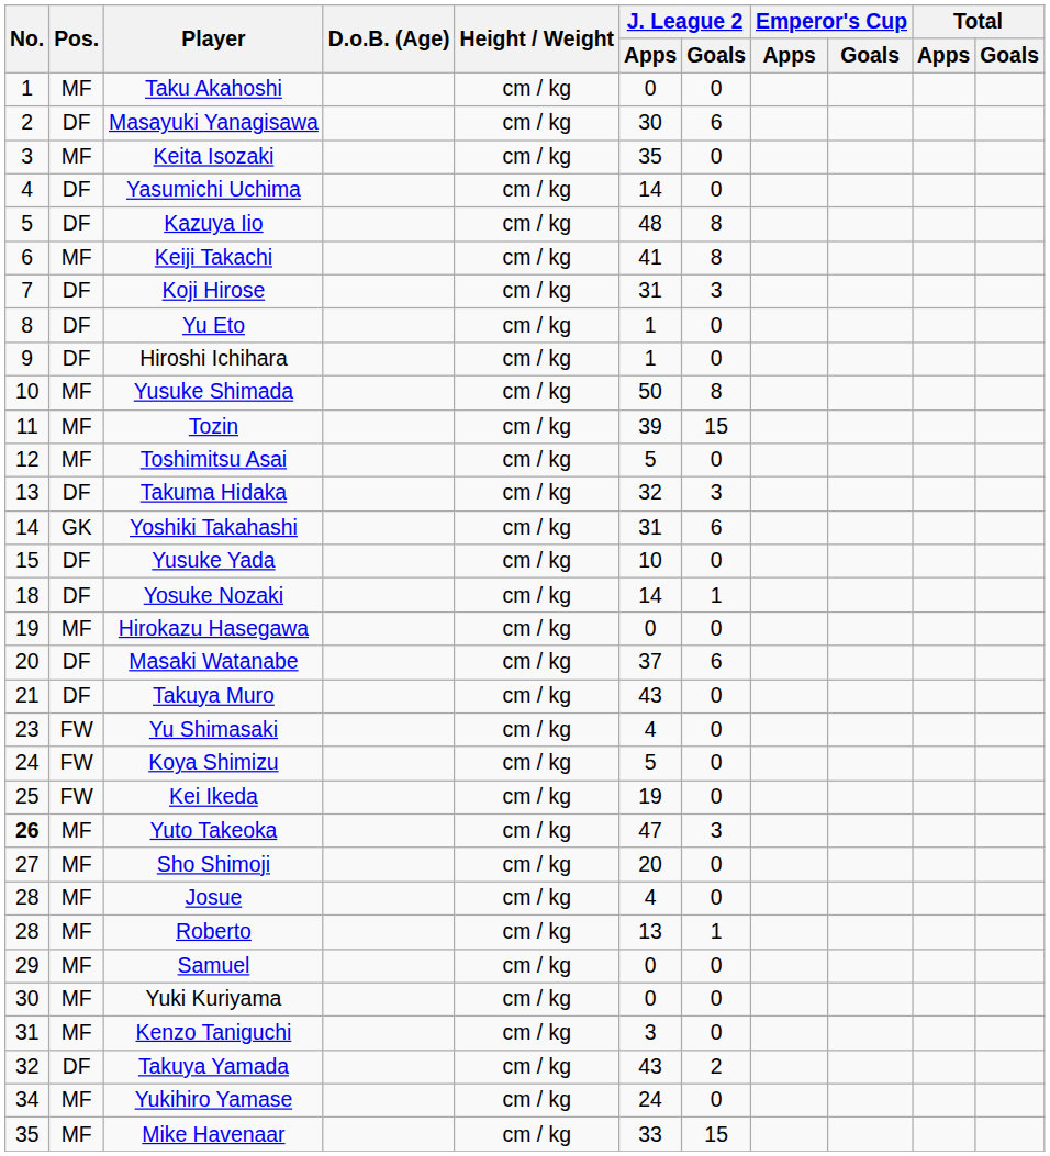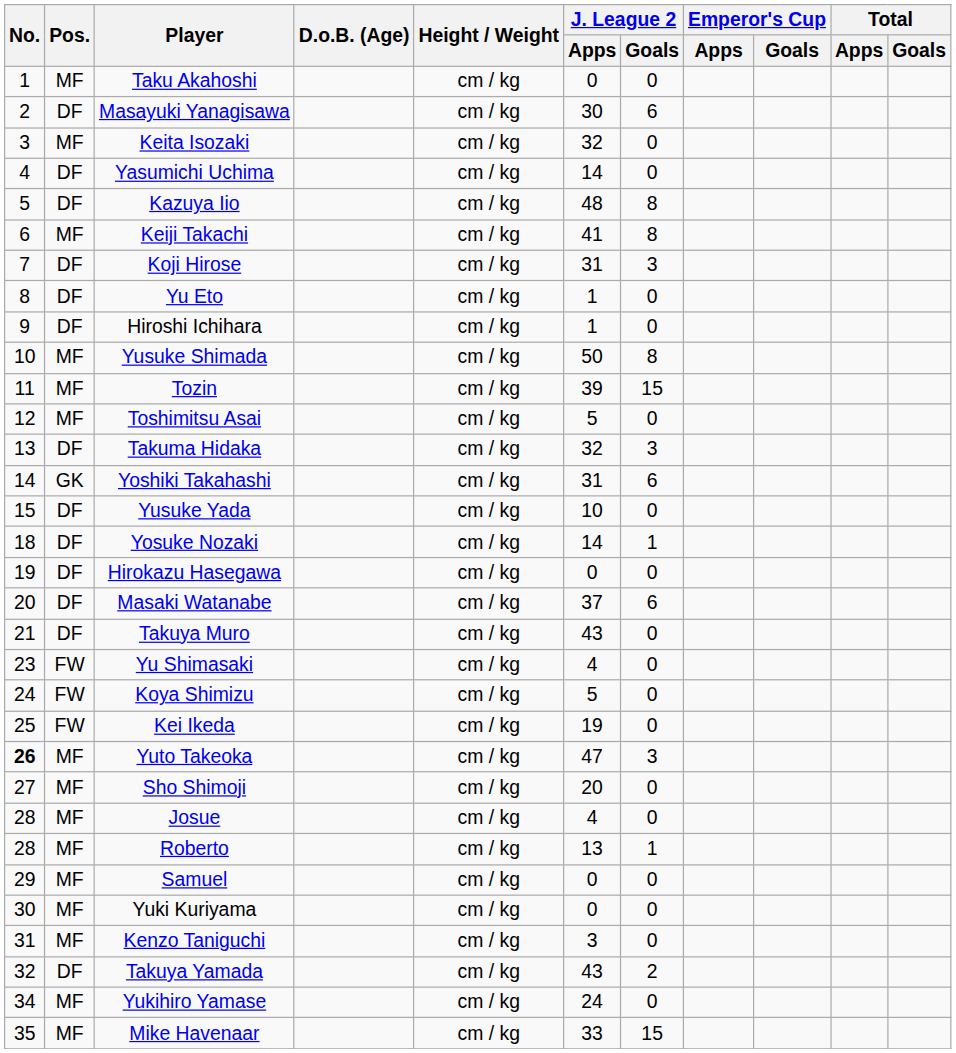Keita Isozaki | J. League 2 / Apps: 35 -> 32
Hirokazu Hasegawa | Pos.: MF -> DF
